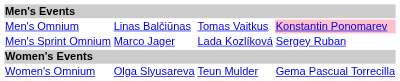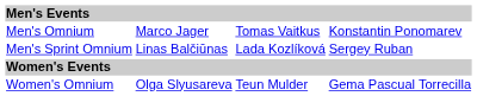Men's Omnium | column 2: Linas Balčiūnas -> Marco Jager
Men's Omnium | column 4: pink background -> no background
Men's Sprint Omnium | column 2: Marco Jager -> Linas Balčiūnas
